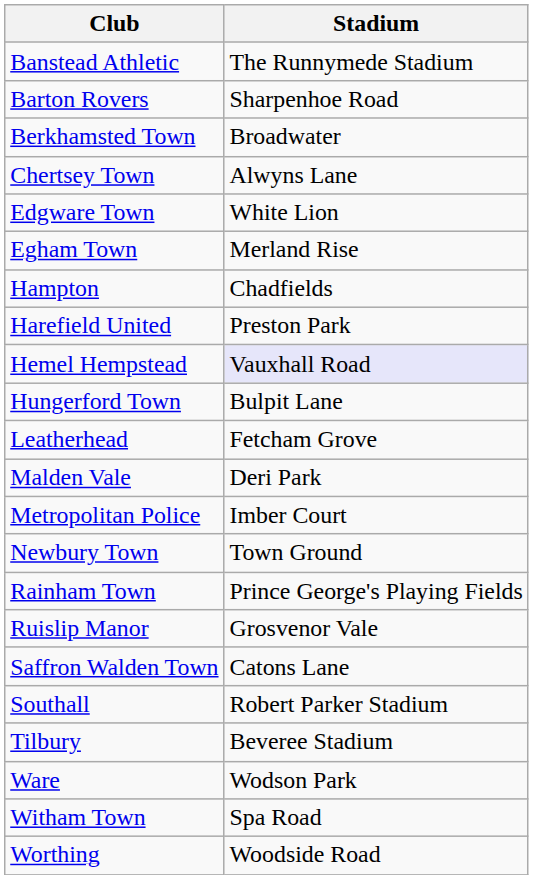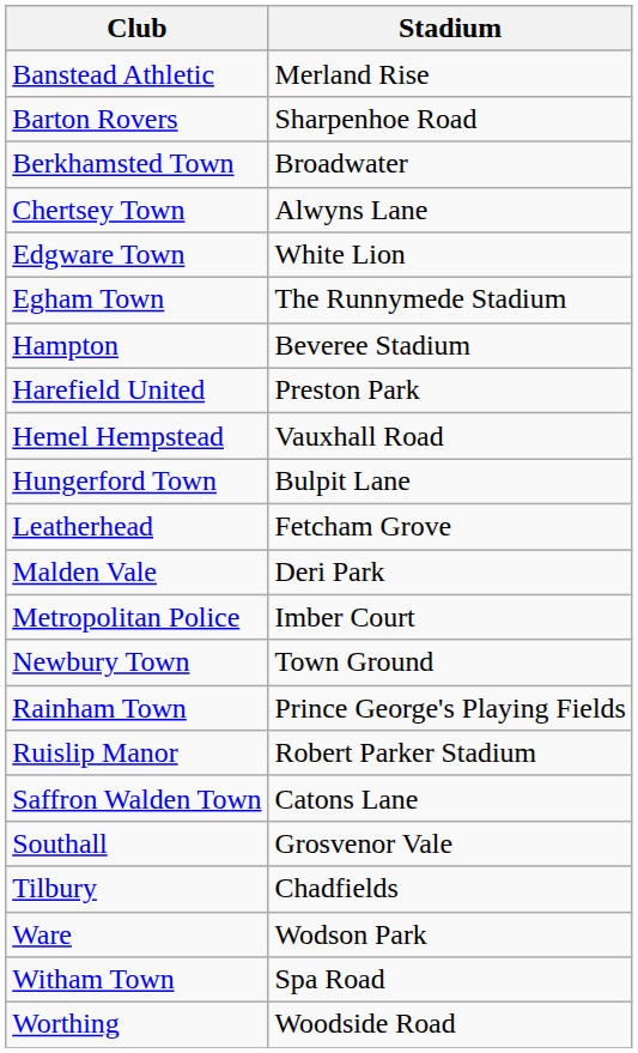Banstead Athletic | Stadium: The Runnymede Stadium -> Merland Rise
Egham Town | Stadium: Merland Rise -> The Runnymede Stadium
Hampton | Stadium: Chadfields -> Beveree Stadium
Hemel Hempstead | Stadium: lavender background -> no background
Ruislip Manor | Stadium: Grosvenor Vale -> Robert Parker Stadium
Southall | Stadium: Robert Parker Stadium -> Grosvenor Vale
Tilbury | Stadium: Beveree Stadium -> Chadfields
